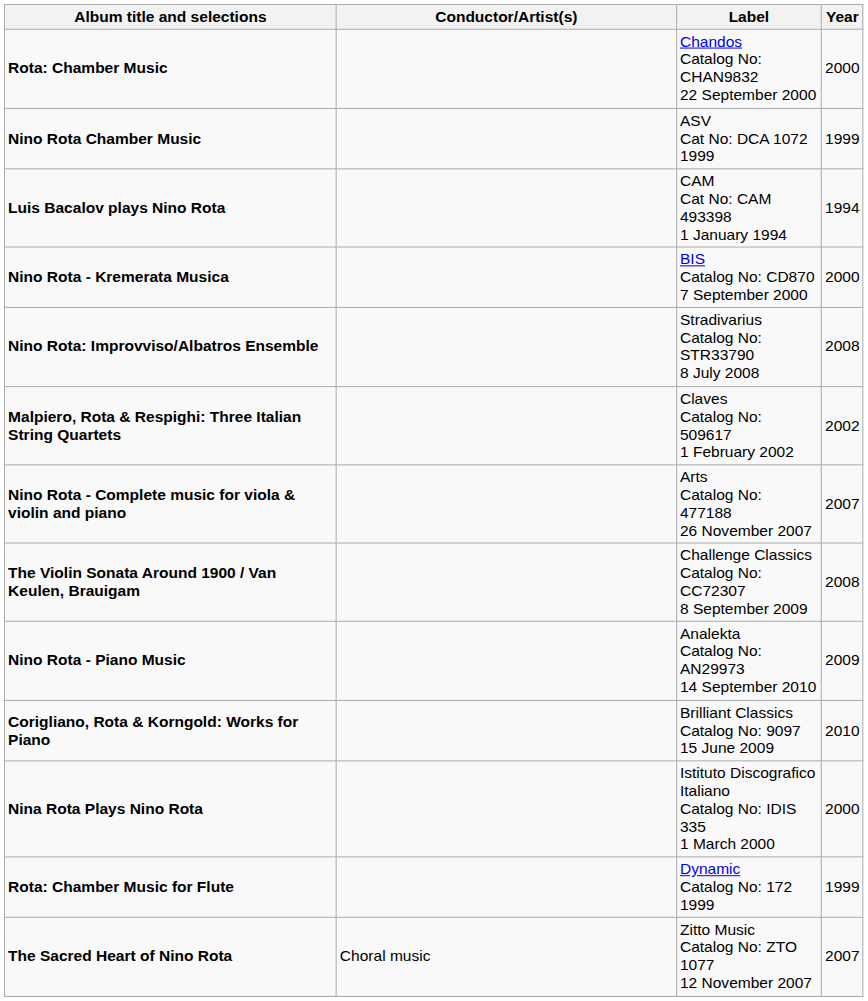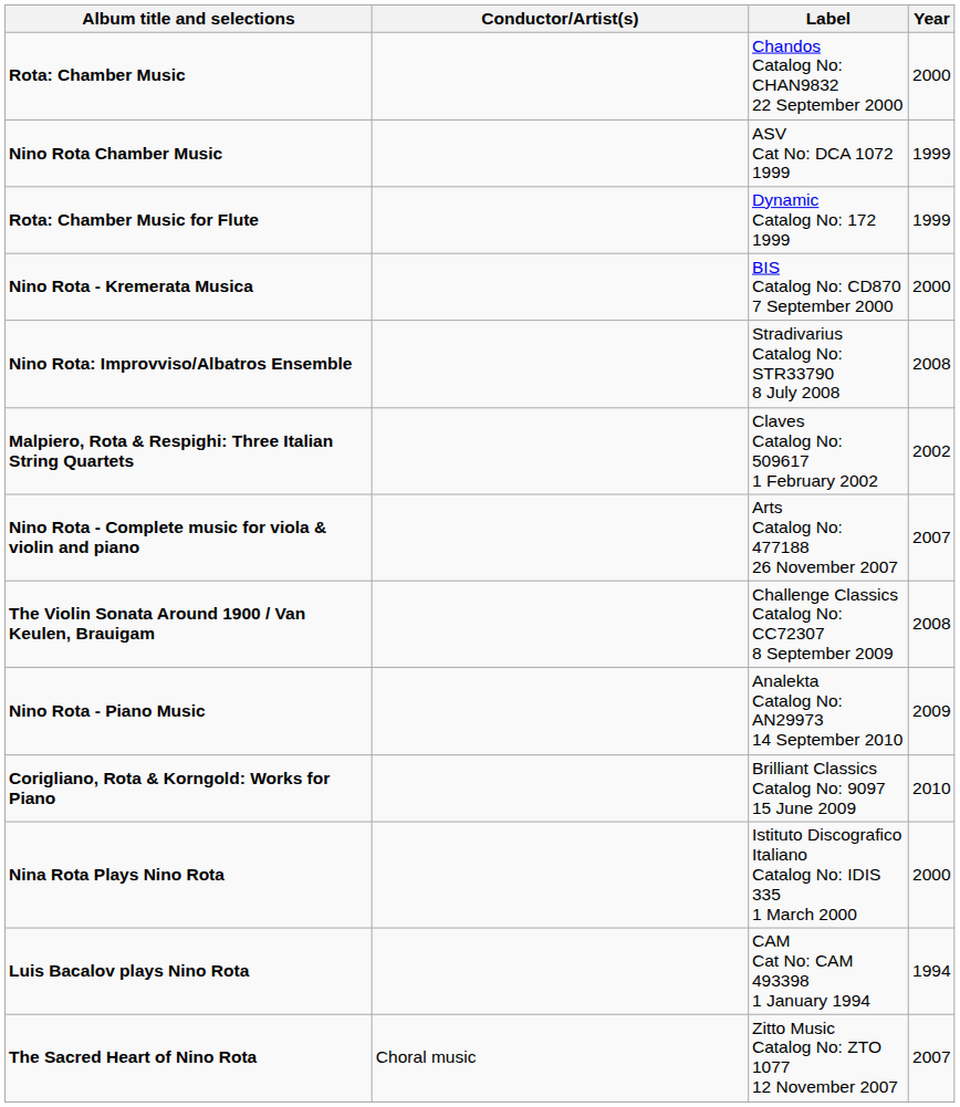rows swapped: Rota: Chamber Music for Flute <-> Luis Bacalov plays Nino Rota
